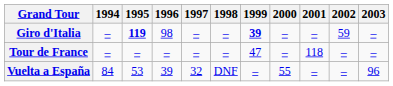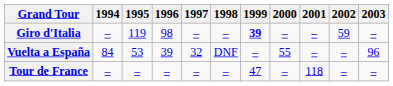Giro d'Italia | 1995: bold -> normal
rows swapped: Tour de France <-> Vuelta a España
